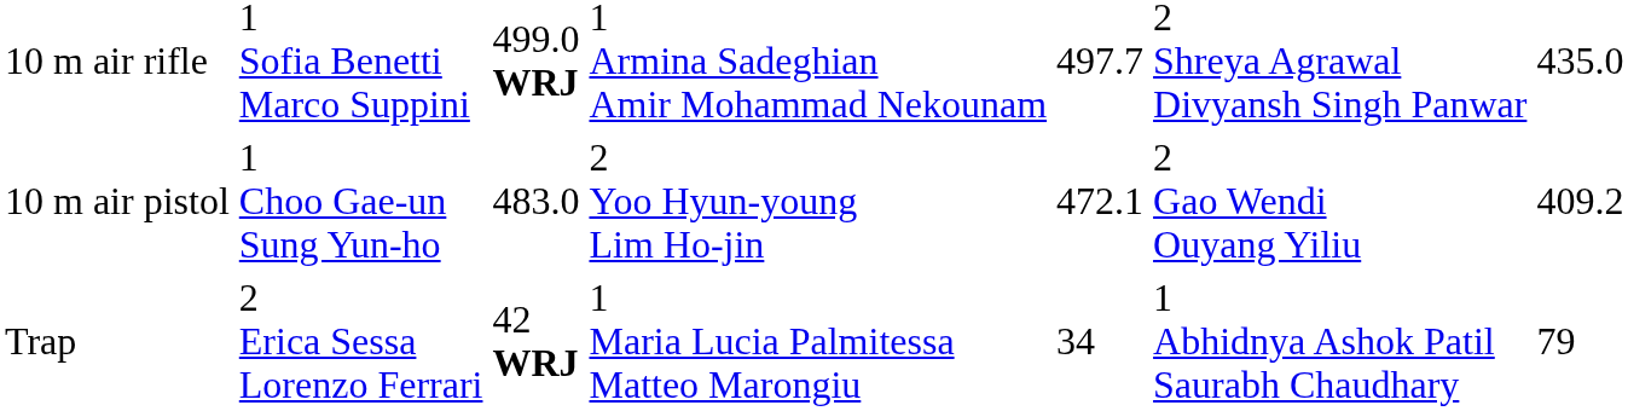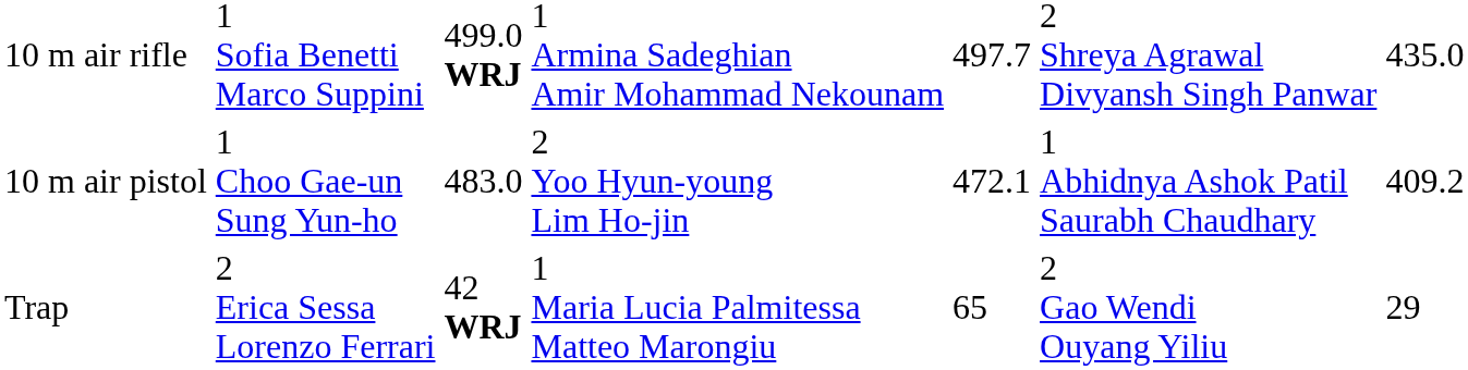10 m air pistol | column 6: 2 Gao Wendi Ouyang Yiliu -> 1 Abhidnya Ashok Patil Saurabh Chaudhary
Trap | column 5: 34 -> 65
Trap | column 6: 1 Abhidnya Ashok Patil Saurabh Chaudhary -> 2 Gao Wendi Ouyang Yiliu
Trap | column 7: 79 -> 29
